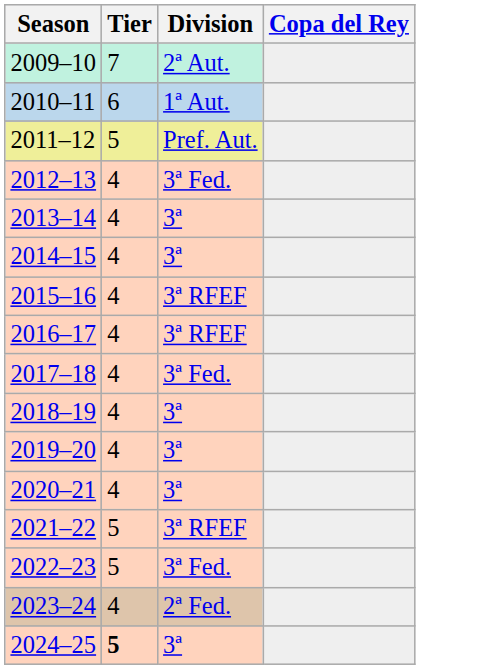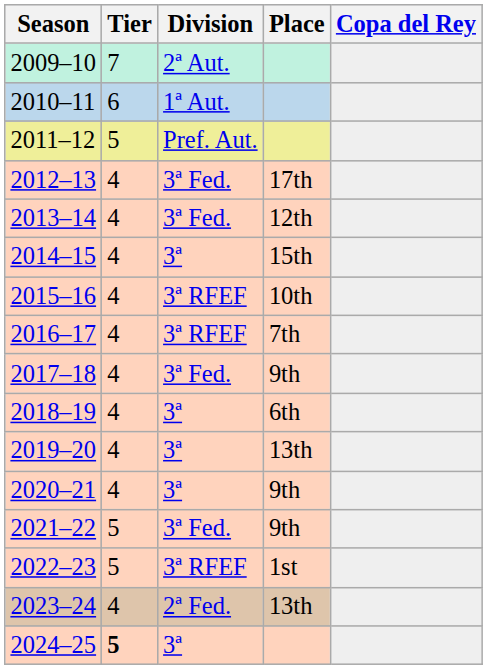+ column: Place | 17th | 12th | 15th | 10th | 7th | 9th | 6th | 13th | 9th | 9th | 1st | 13th
2013–14 | Division: 3ª -> 3ª Fed.
2021–22 | Division: 3ª RFEF -> 3ª Fed.
2022–23 | Division: 3ª Fed. -> 3ª RFEF
